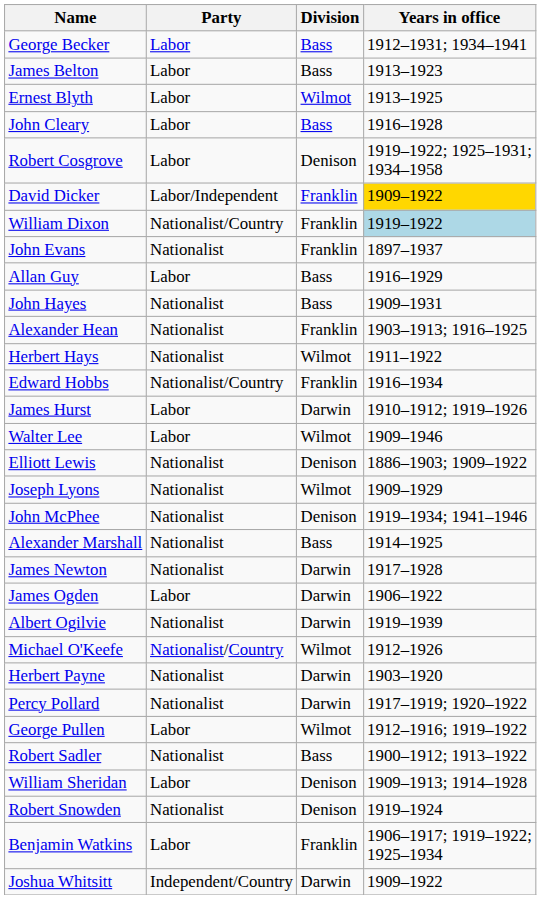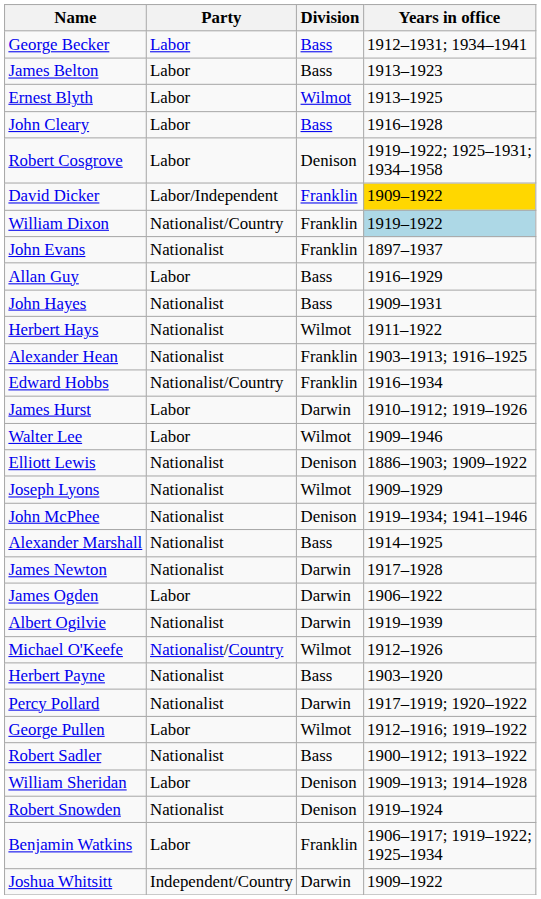rows swapped: Herbert Hays <-> Alexander Hean
Herbert Payne | Division: Darwin -> Bass
